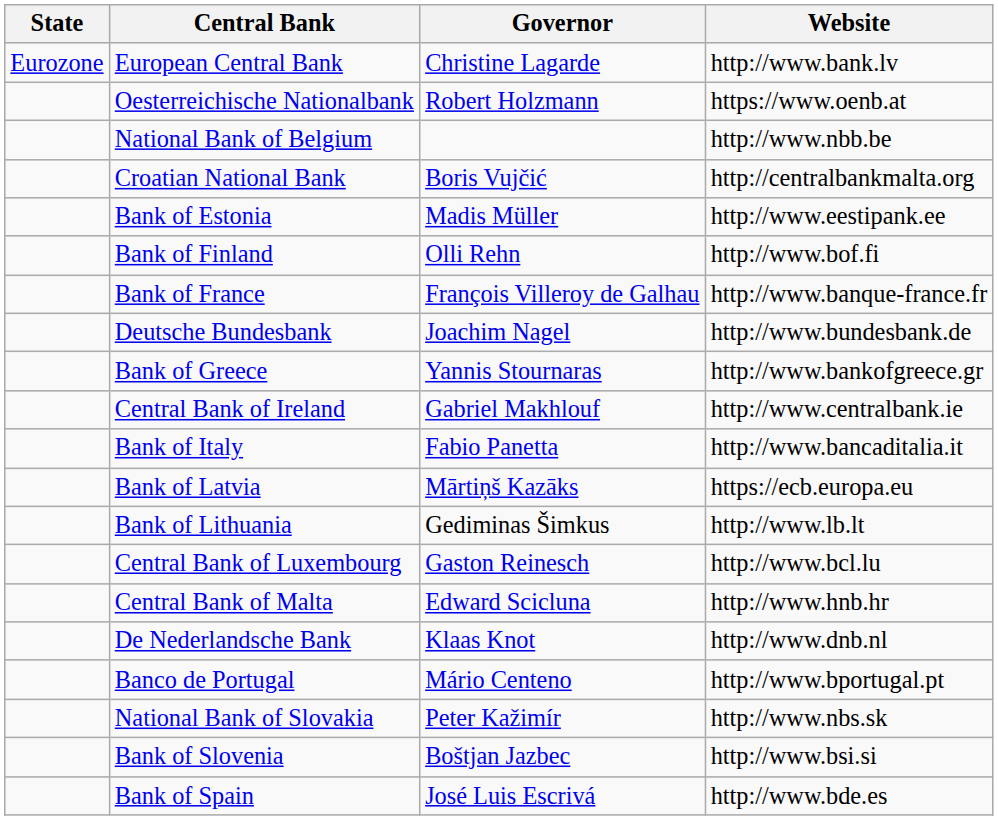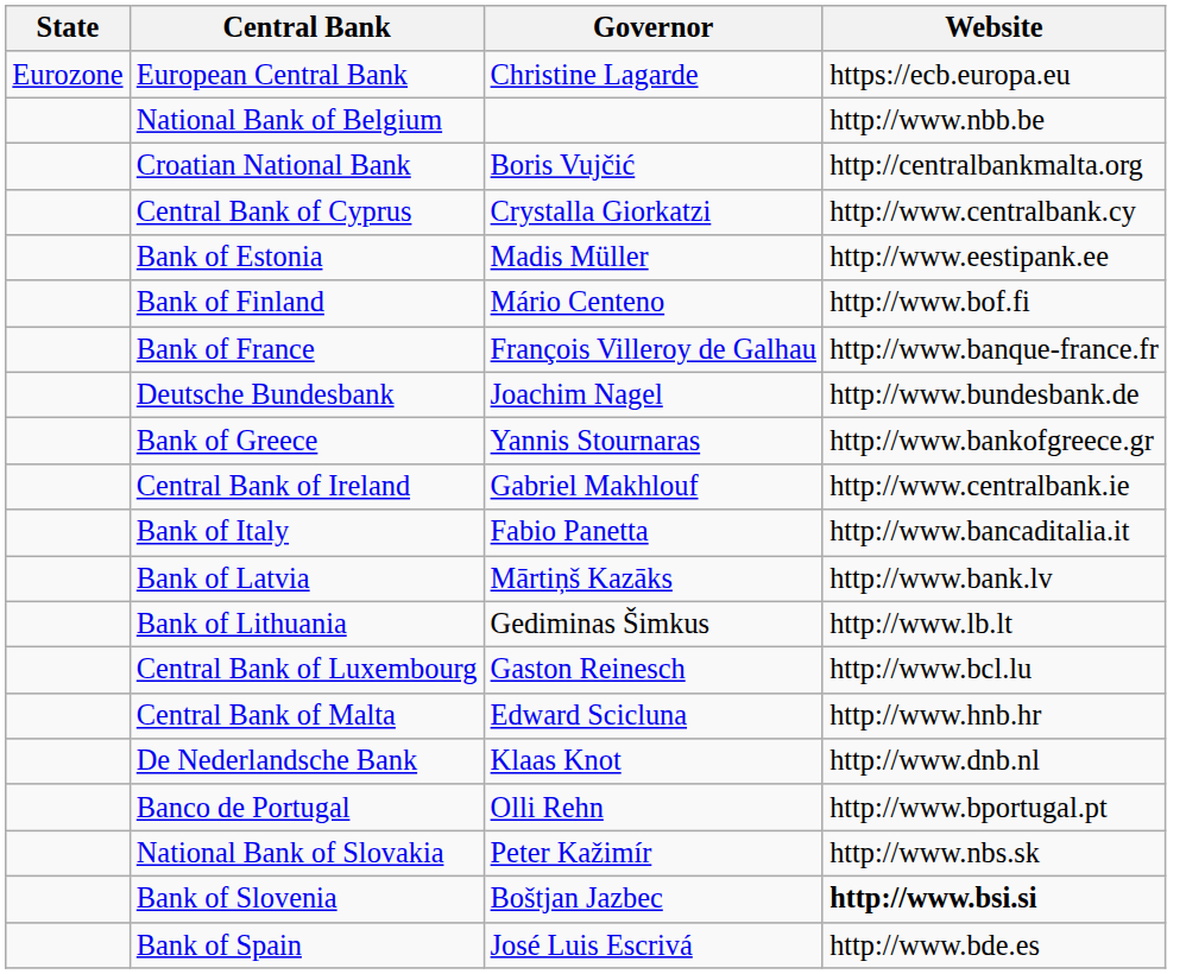European Central Bank | Website: http://www.bank.lv -> https://ecb.europa.eu
- row: Oesterreichische Nationalbank | Robert Holzmann | https://www.oenb.at
+ row: Central Bank of Cyprus | Crystalla Giorkatzi | http://www.centralbank.cy
Bank of Finland | Governor: Olli Rehn -> Mário Centeno
Bank of Latvia | Website: https://ecb.europa.eu -> http://www.bank.lv
Banco de Portugal | Governor: Mário Centeno -> Olli Rehn
Bank of Slovenia | Website: normal -> bold
